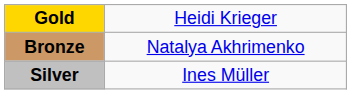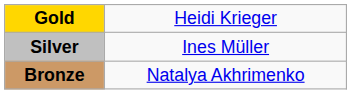rows swapped: Silver <-> Bronze
